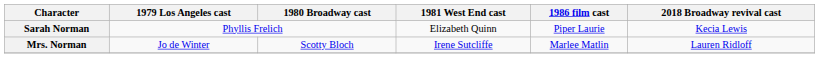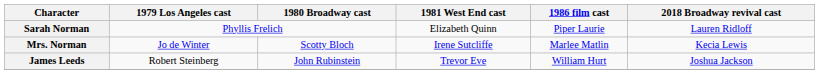Sarah Norman | 2018 Broadway revival cast: Kecia Lewis -> Lauren Ridloff
Mrs. Norman | 2018 Broadway revival cast: Lauren Ridloff -> Kecia Lewis
+ row: James Leeds | Robert Steinberg | John Rubinstein | Trevor Eve | William Hurt | Joshua Jackson
